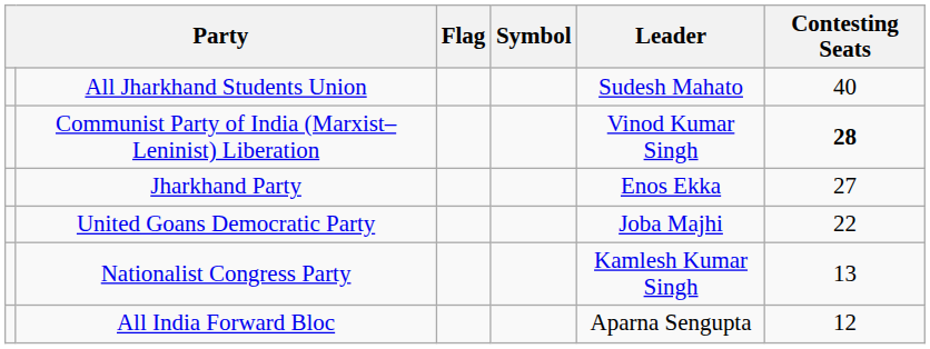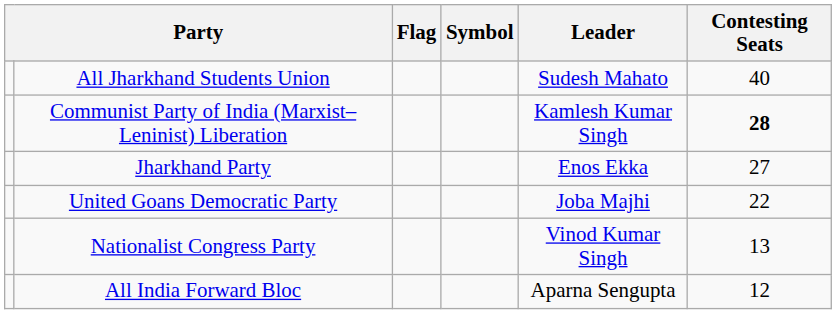Communist Party of India (Marxist–Leninist) Liberation | Leader: Vinod Kumar Singh -> Kamlesh Kumar Singh
Nationalist Congress Party | Leader: Kamlesh Kumar Singh -> Vinod Kumar Singh
